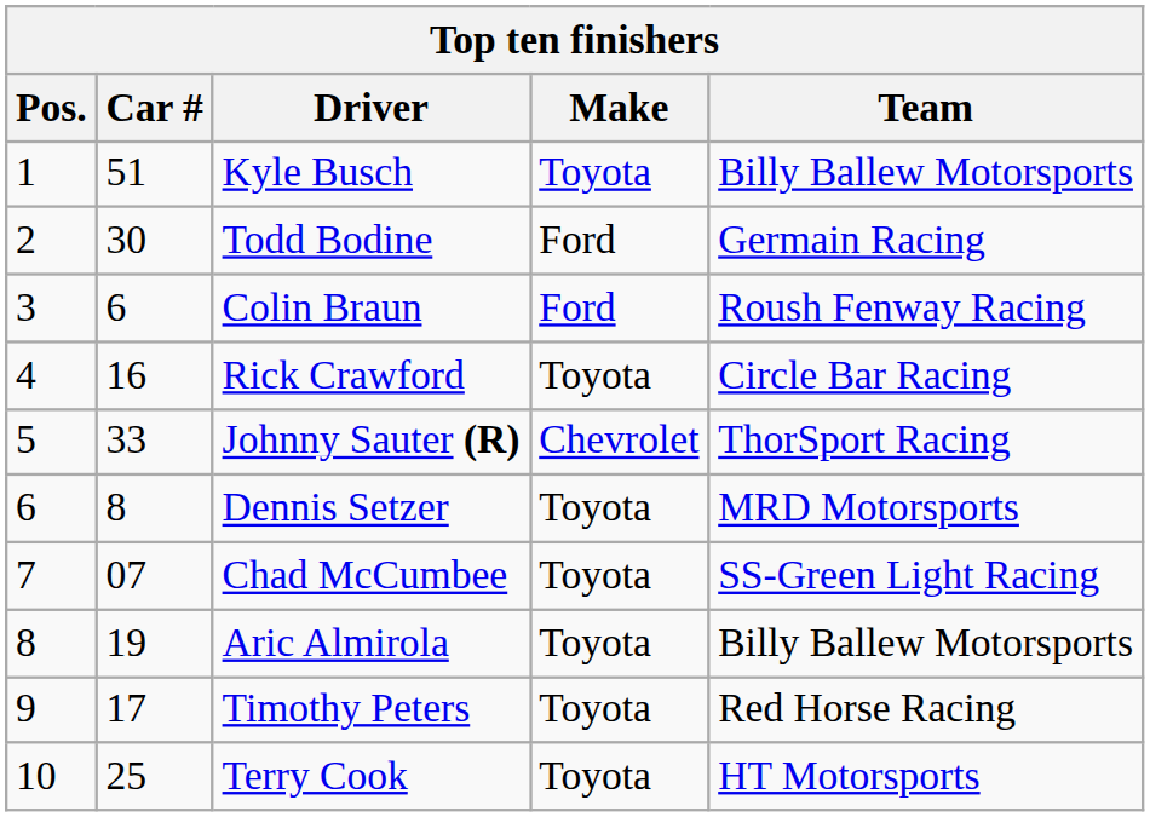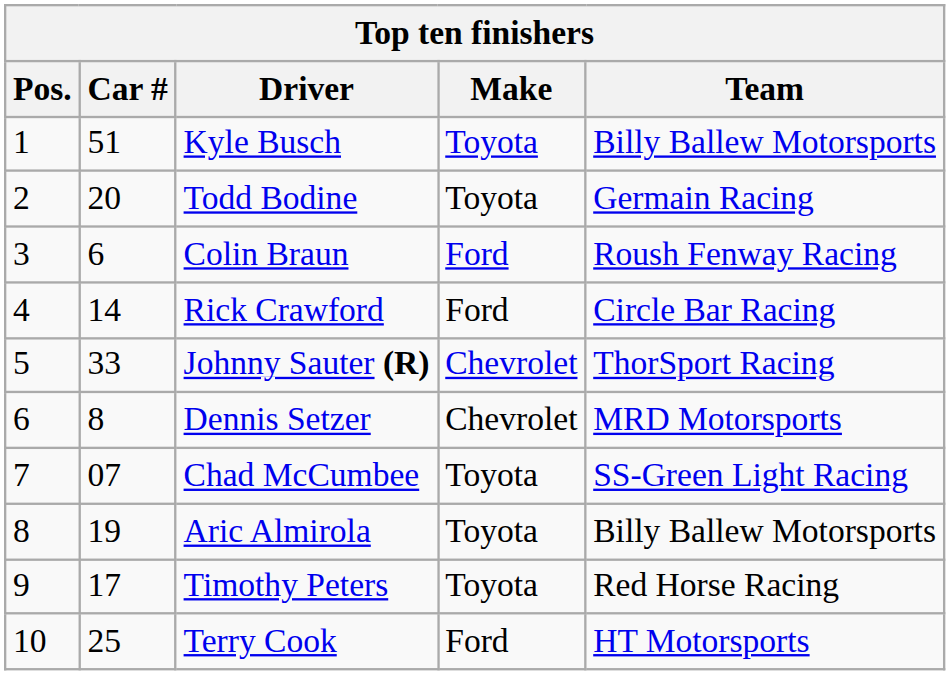Todd Bodine | Car #: 30 -> 20
Todd Bodine | Make: Ford -> Toyota
Rick Crawford | Car #: 16 -> 14
Rick Crawford | Make: Toyota -> Ford
Dennis Setzer | Make: Toyota -> Chevrolet
Terry Cook | Make: Toyota -> Ford
